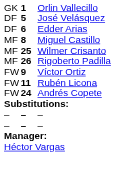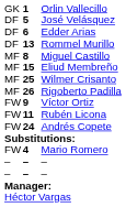+ row: DF | 13 | Rommel Murillo
+ row: MF | 15 | Eliud Membreño
+ row: FW | 4 | Mario Romero
